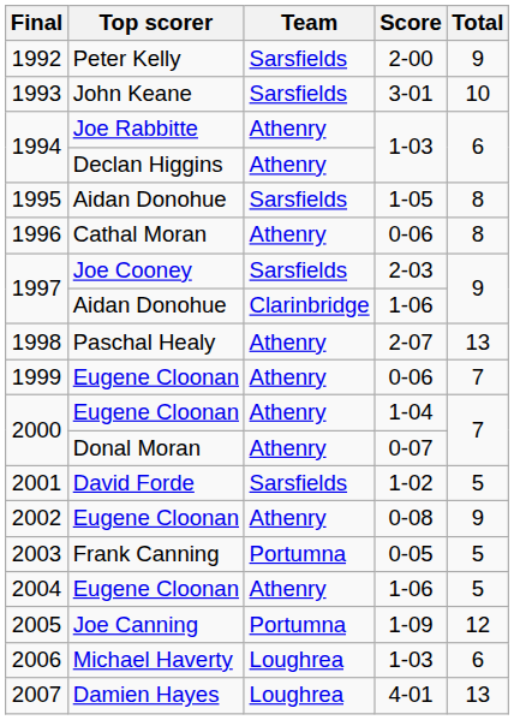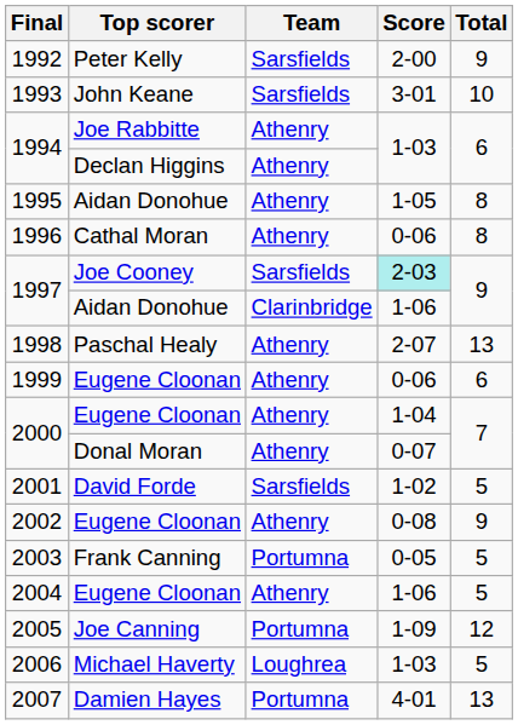1995 | Team: Sarsfields -> Athenry
1997 / Joe Cooney | Score: no background -> paleturquoise background
1999 | Total: 7 -> 6
2006 | Total: 6 -> 5
2007 | Team: Loughrea -> Portumna
